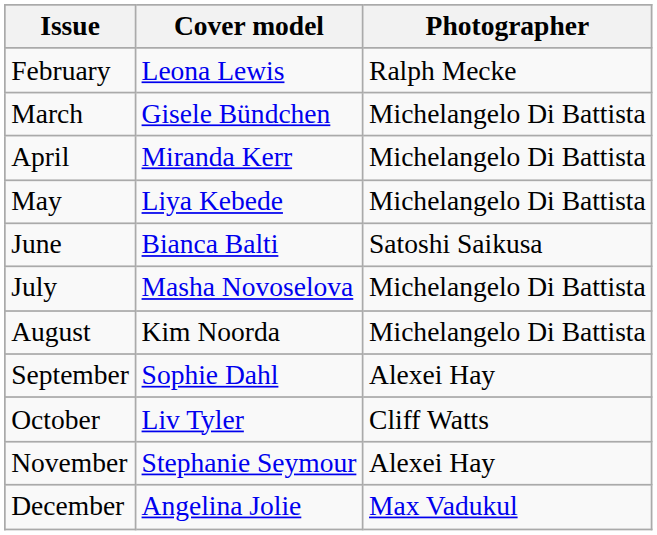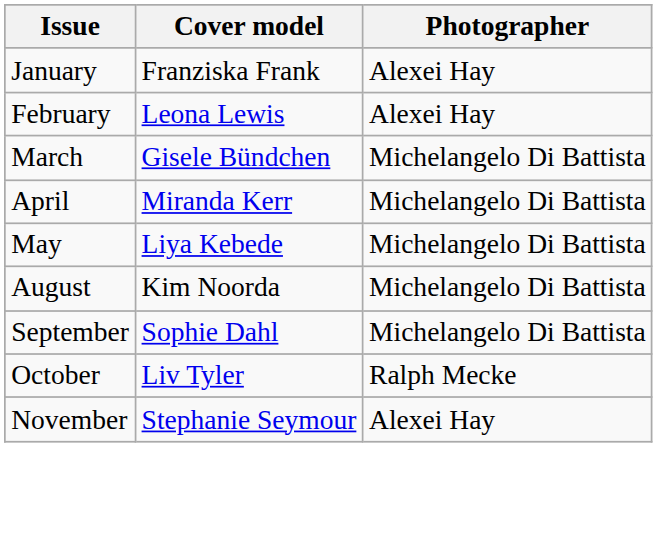+ row: January | Franziska Frank | Alexei Hay
February | Photographer: Ralph Mecke -> Alexei Hay
- row: June | Bianca Balti | Satoshi Saikusa
- row: July | Masha Novoselova | Michelangelo Di Battista
September | Photographer: Alexei Hay -> Michelangelo Di Battista
October | Photographer: Cliff Watts -> Ralph Mecke
- row: December | Angelina Jolie | Max Vadukul
